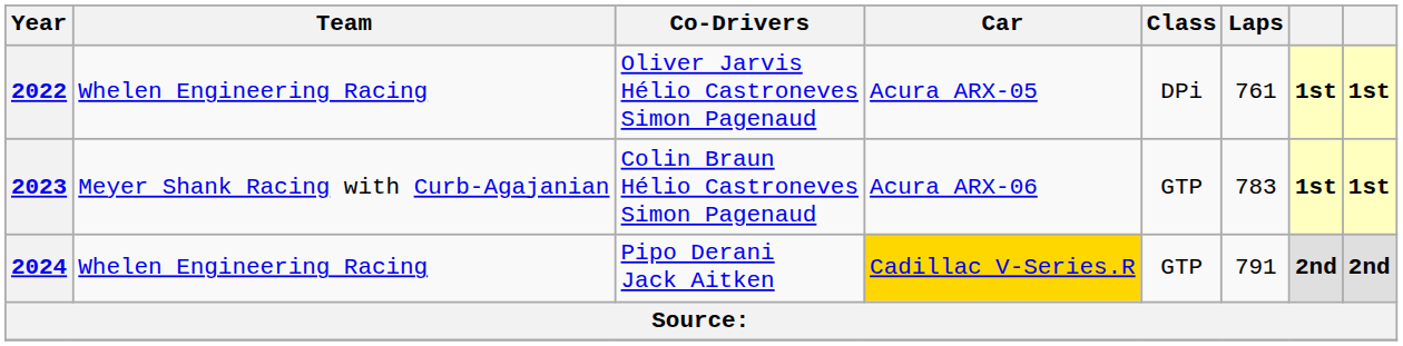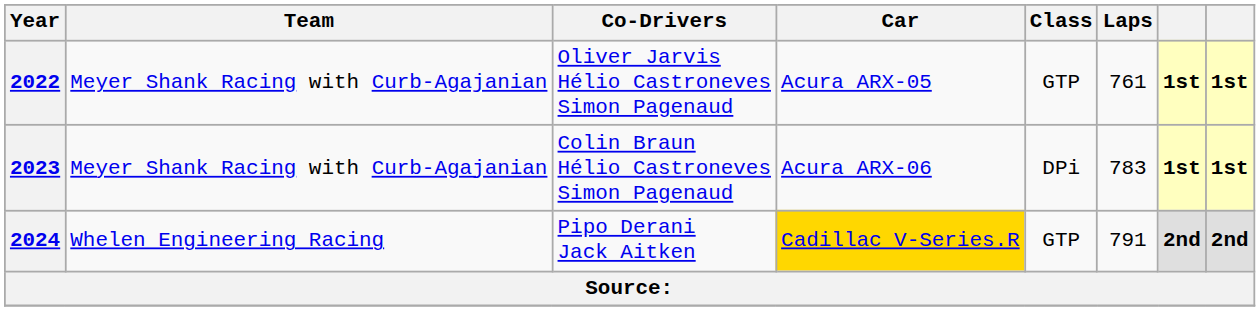2022 | Team: Whelen Engineering Racing -> Meyer Shank Racing with Curb-Agajanian
2022 | Class: DPi -> GTP
2023 | Class: GTP -> DPi
